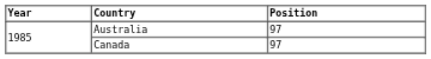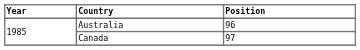Australia | Position: 97 -> 96
